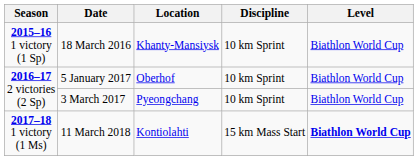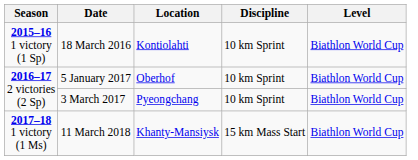18 March 2016 | Location: Khanty-Mansiysk -> Kontiolahti
11 March 2018 | Location: Kontiolahti -> Khanty-Mansiysk
11 March 2018 | Level: bold -> normal
